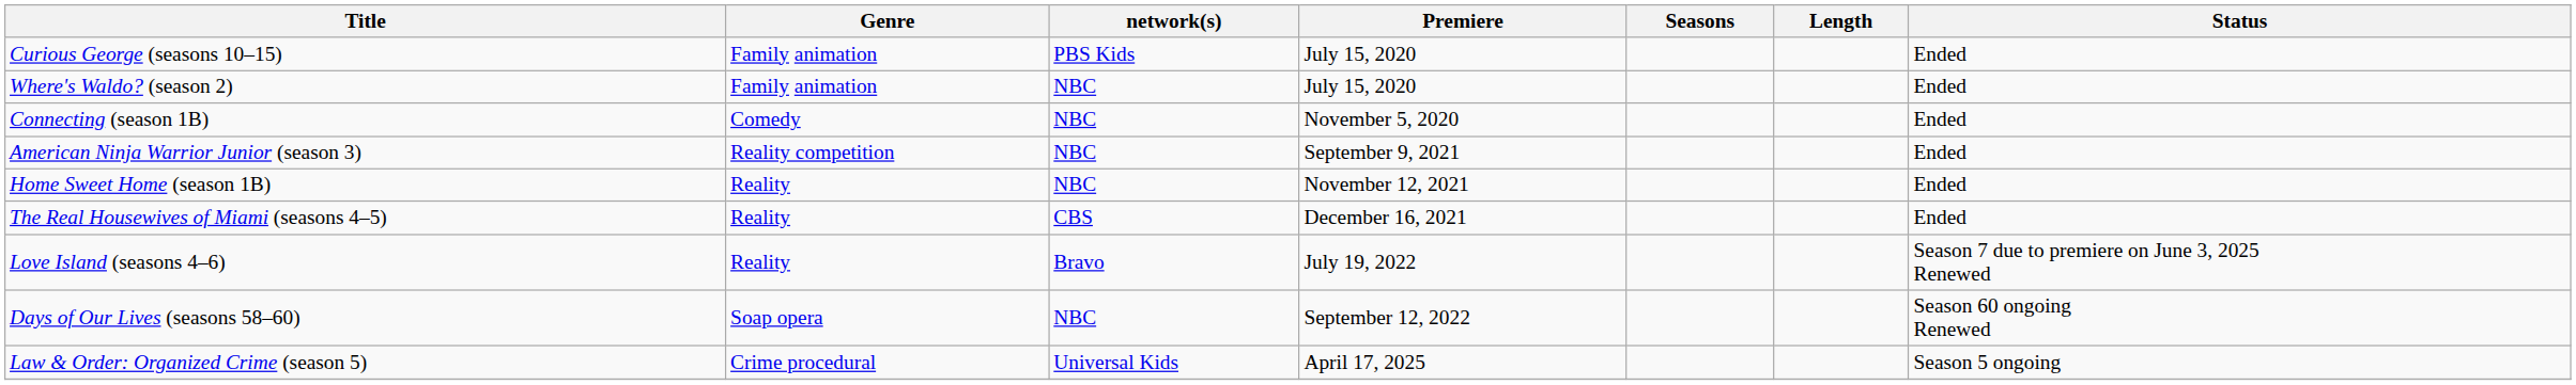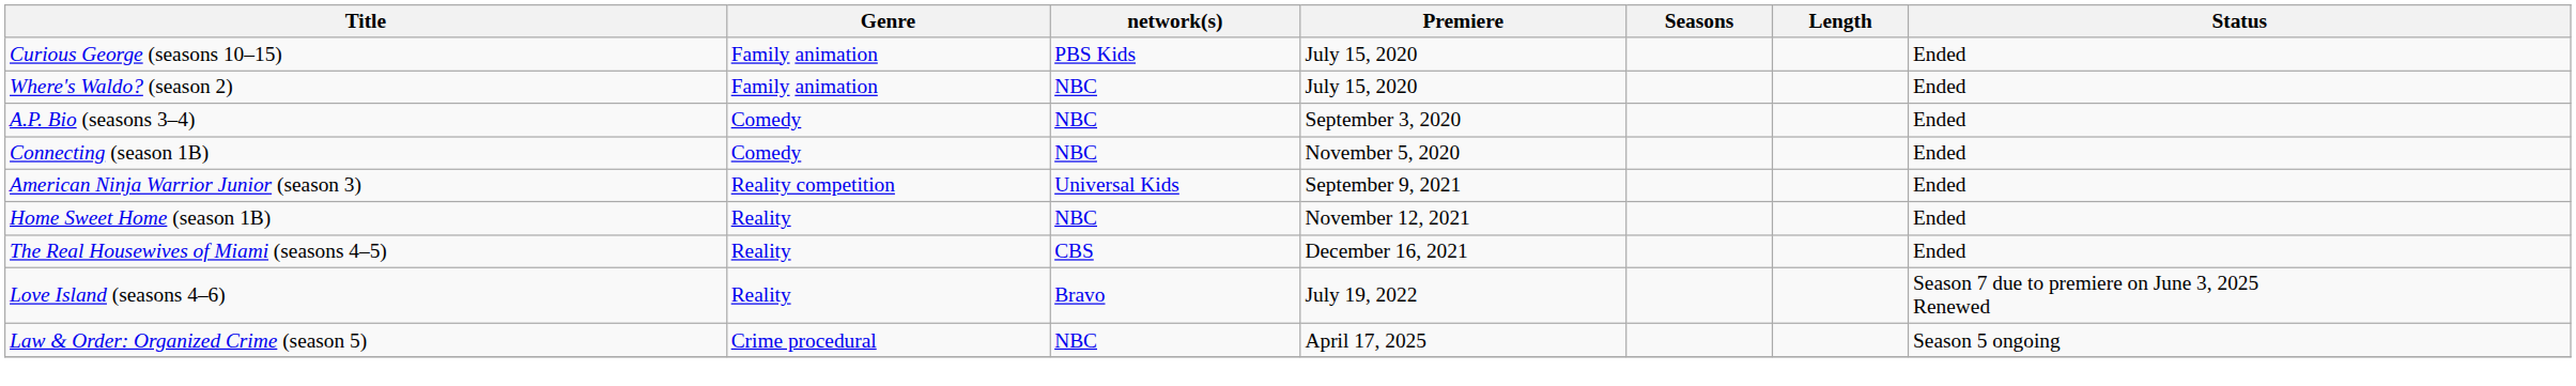+ row: A.P. Bio (seasons 3–4) | Comedy | NBC | September 3, 2020 | Ended
American Ninja Warrior Junior (season 3) | network(s): NBC -> Universal Kids
- row: Days of Our Lives (seasons 58–60) | Soap opera | NBC | September 12, 2022 | Season 60 ongoing Renewed
Law & Order: Organized Crime (season 5) | network(s): Universal Kids -> NBC
